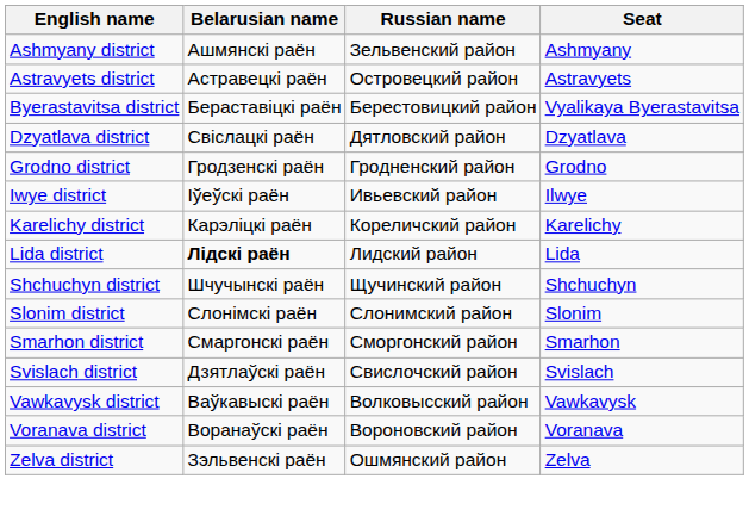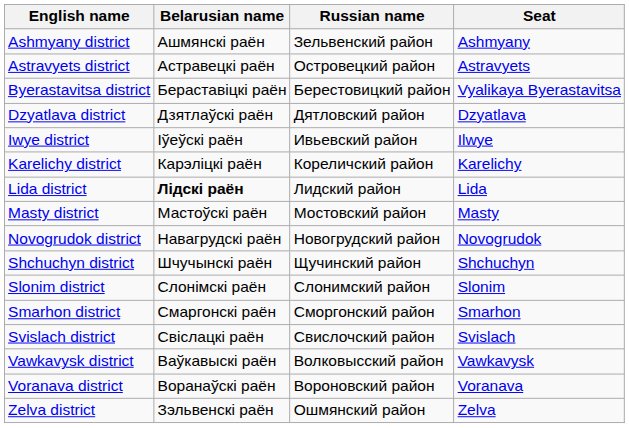Dzyatlava district | Belarusian name: Свіслацкі раён -> Дзятлаўскі раён
- row: Grodno district | Гродзенскі раён | Гродненский район | Grodno
+ row: Masty district | Мастоўскі раён | Мостовский район | Masty
+ row: Novogrudok district | Навагрудскі раён | Новогрудский район | Novogrudok
Svislach district | Belarusian name: Дзятлаўскі раён -> Свіслацкі раён
